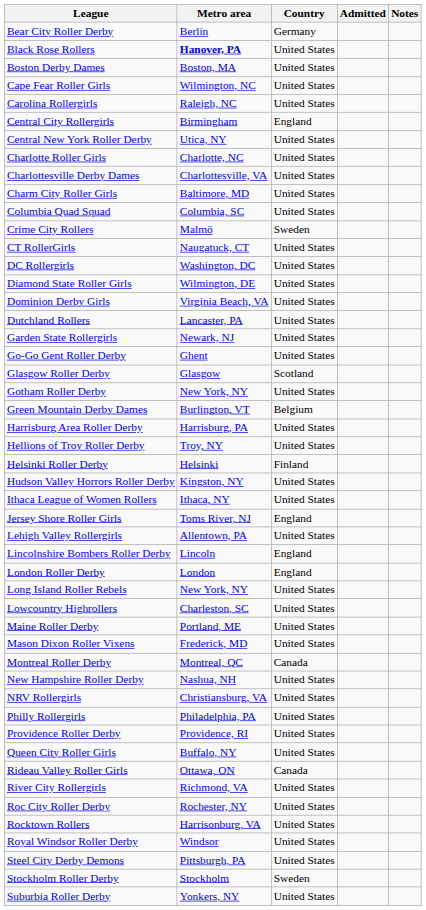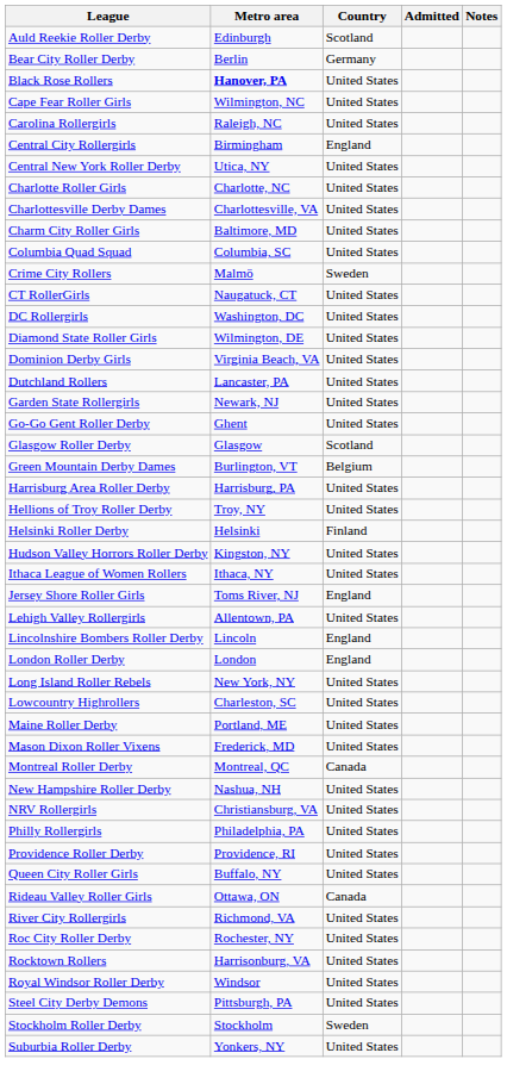+ row: Auld Reekie Roller Derby | Edinburgh | Scotland
- row: Boston Derby Dames | Boston, MA | United States
- row: Gotham Roller Derby | New York, NY | United States
